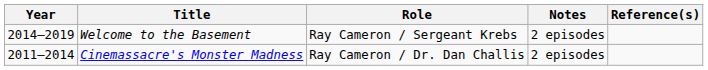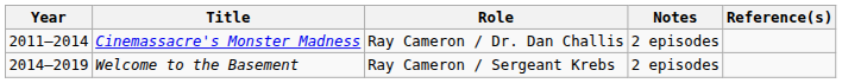rows swapped: Cinemassacre's Monster Madness <-> Welcome to the Basement
